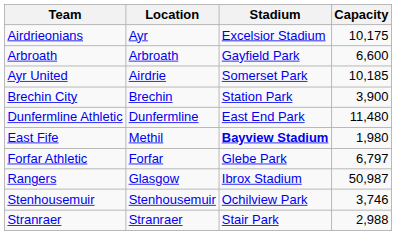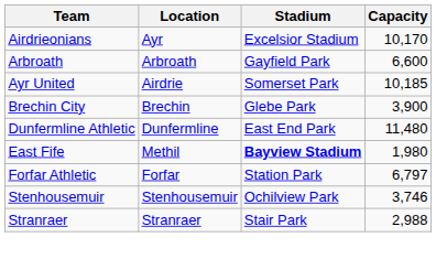Airdrieonians | Capacity: 10,175 -> 10,170
Brechin City | Stadium: Station Park -> Glebe Park
Forfar Athletic | Stadium: Glebe Park -> Station Park
- row: Rangers | Glasgow | Ibrox Stadium | 50,987
